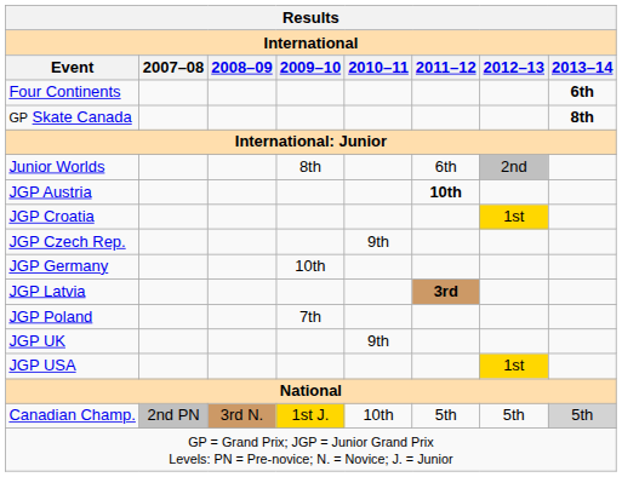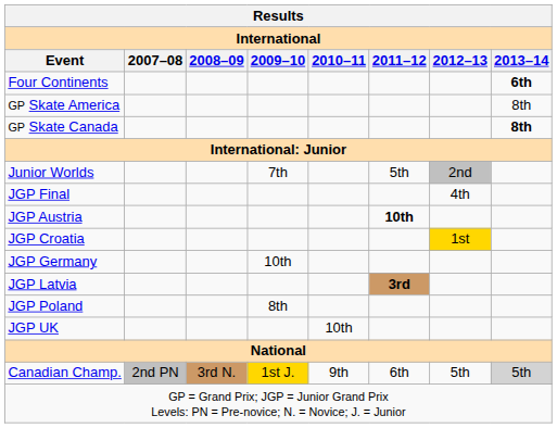+ row: GP Skate America | 8th
Junior Worlds | 2009–10: 8th -> 7th
Junior Worlds | 2011–12: 6th -> 5th
+ row: JGP Final | 4th
- row: JGP Czech Rep. | 9th
JGP Poland | 2009–10: 7th -> 8th
JGP UK | 2010–11: 9th -> 10th
- row: JGP USA | 1st
Canadian Champ. | 2010–11: 10th -> 9th
Canadian Champ. | 2011–12: 5th -> 6th
